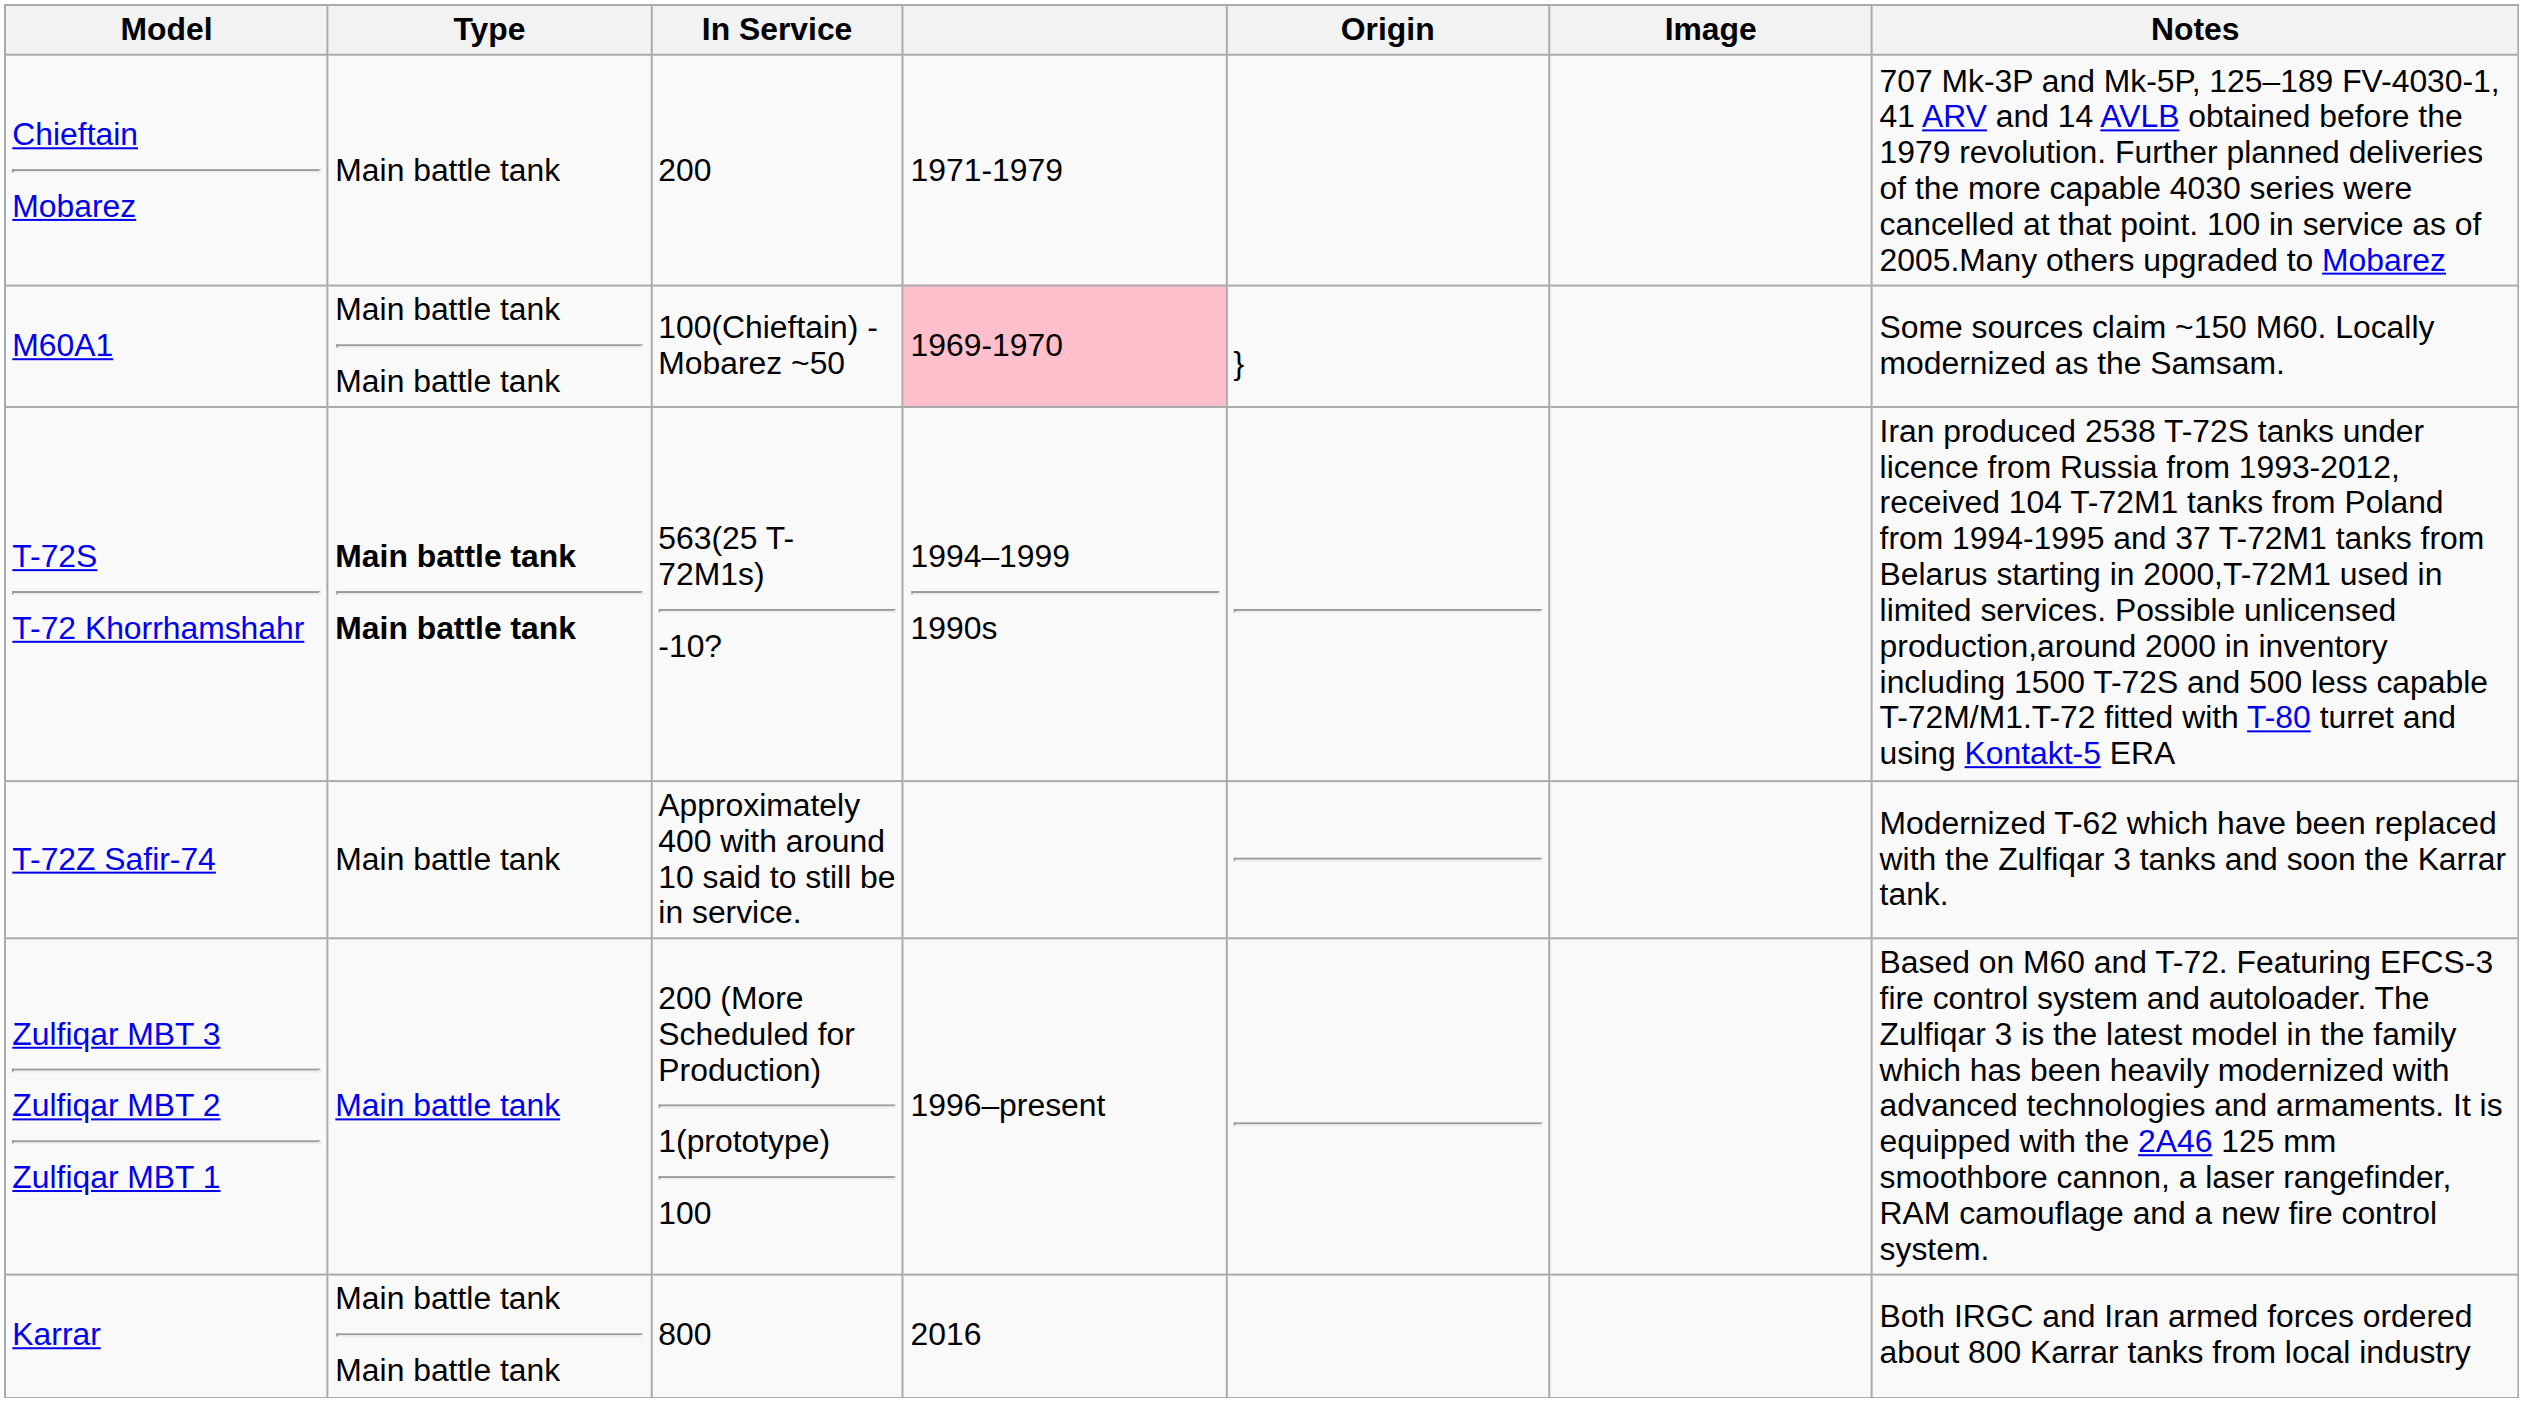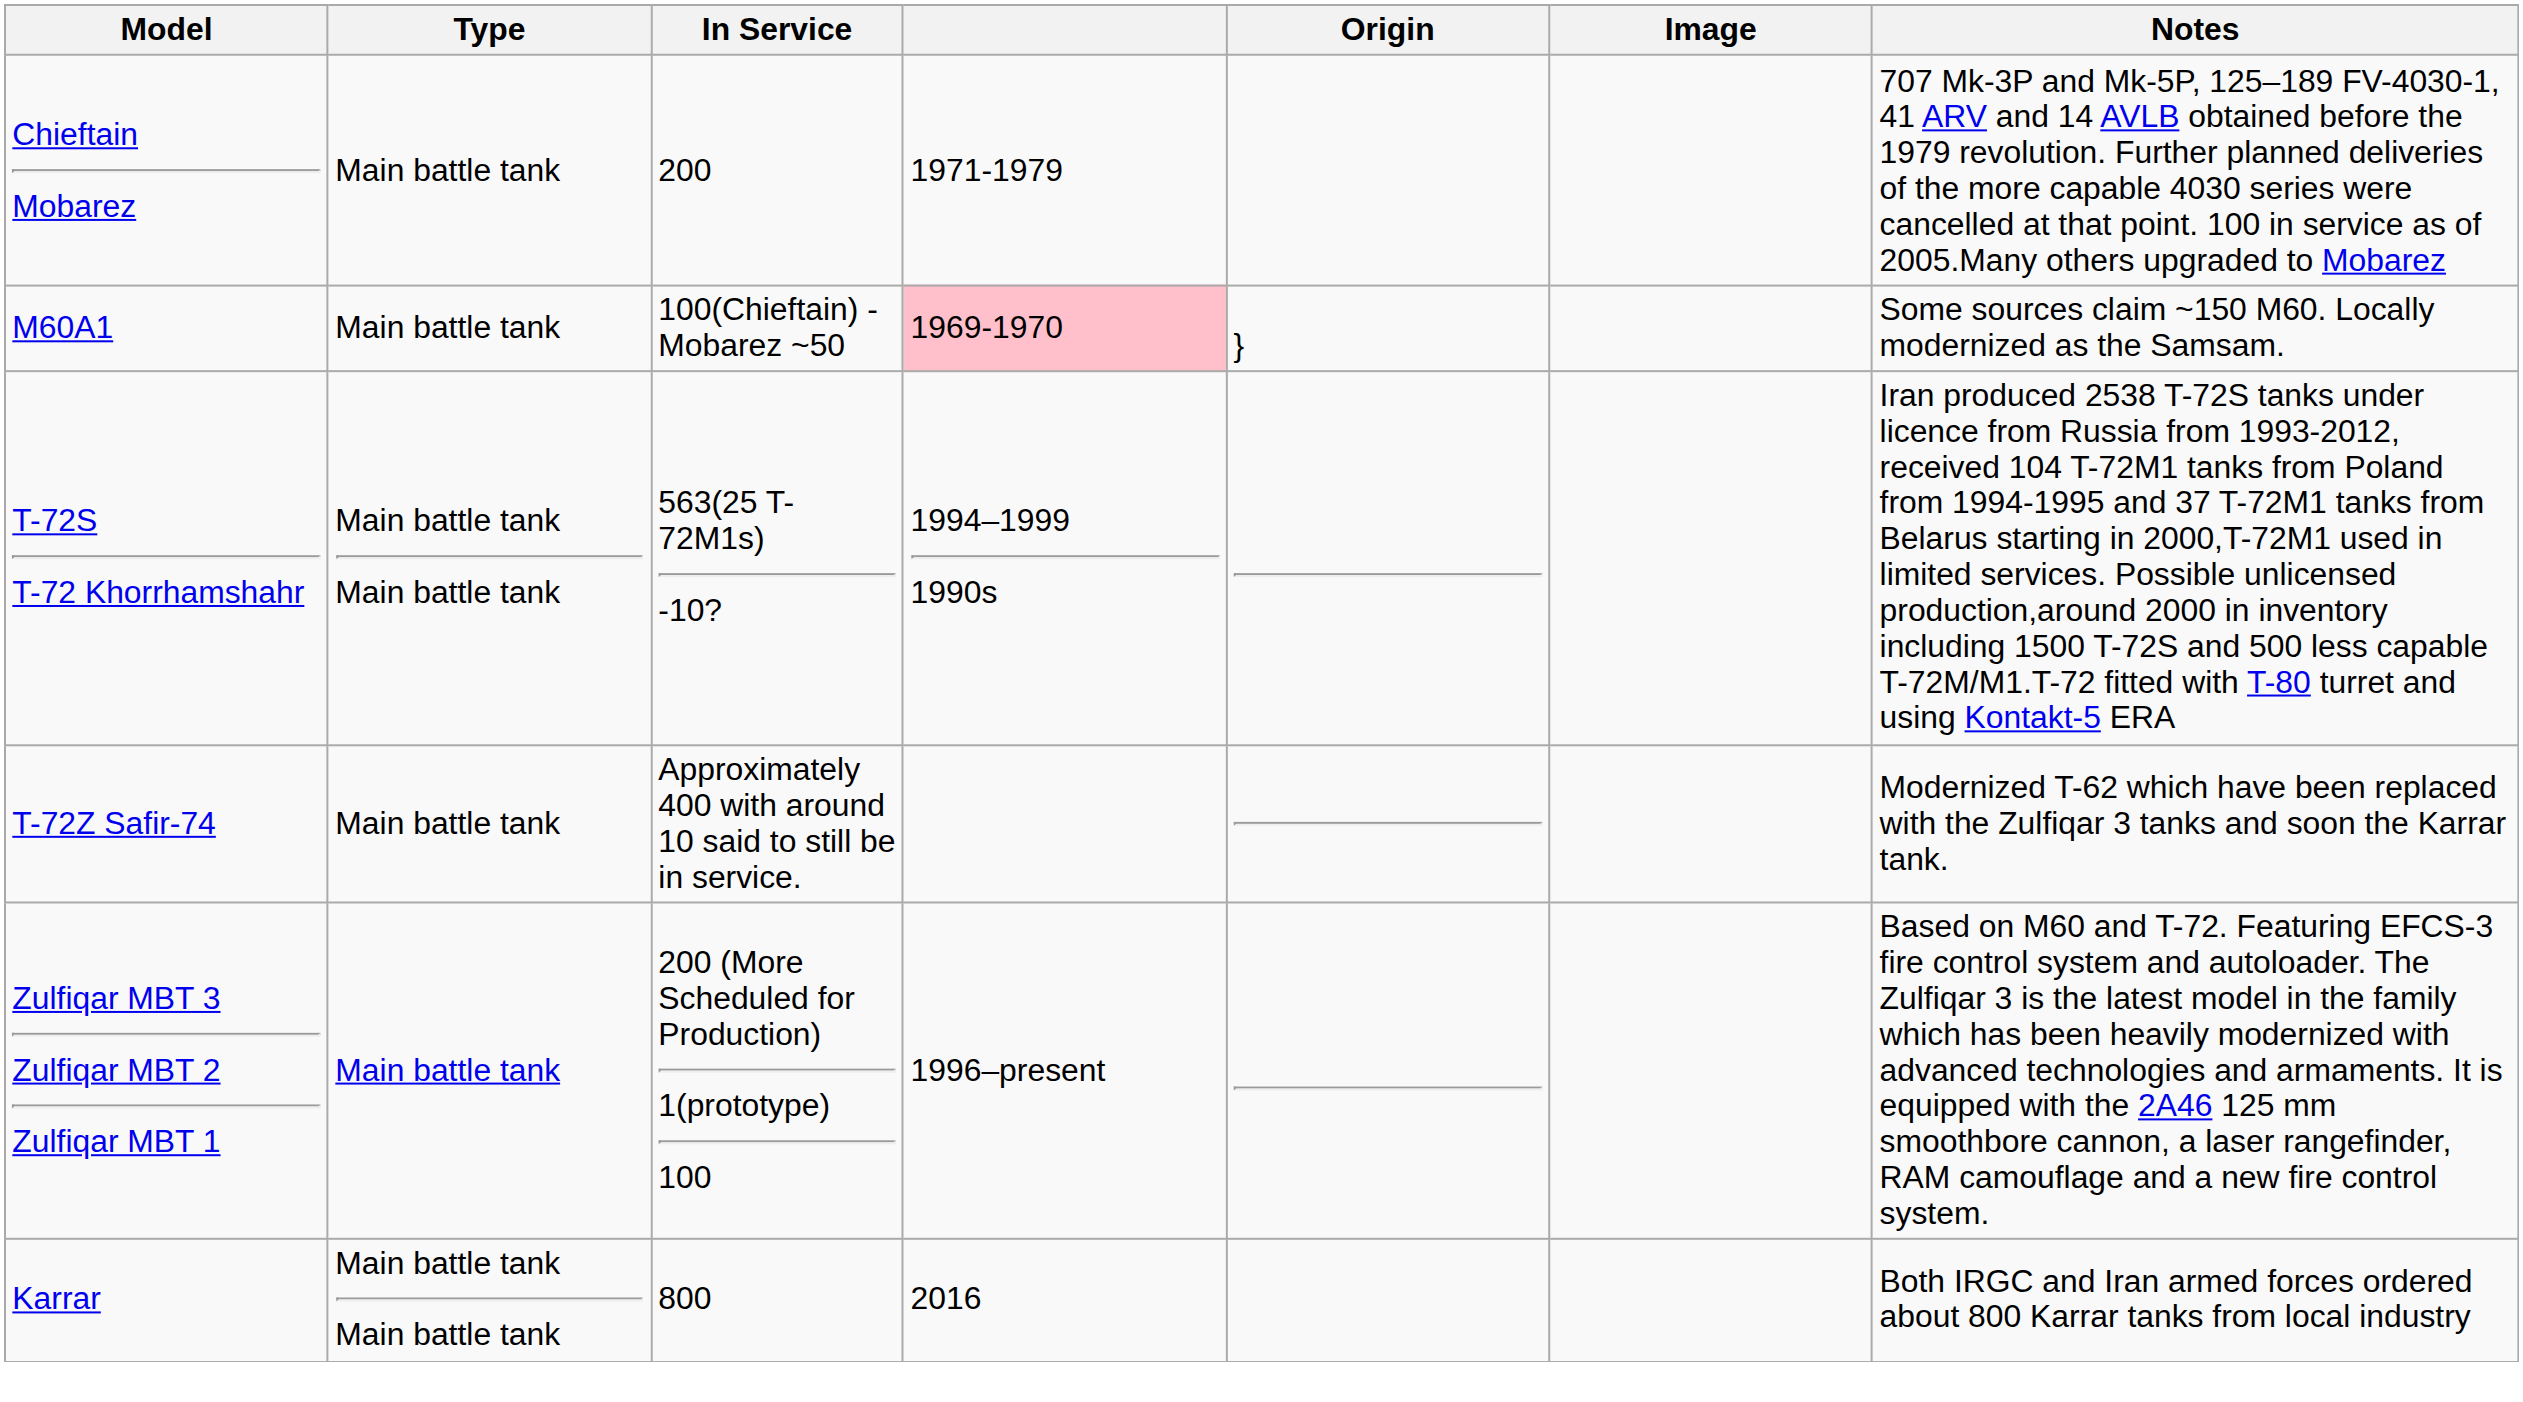M60A1 | Type: Main battle tank Main battle tank -> Main battle tank
T-72S T-72 Khorrhamshahr | Type: bold -> normal
